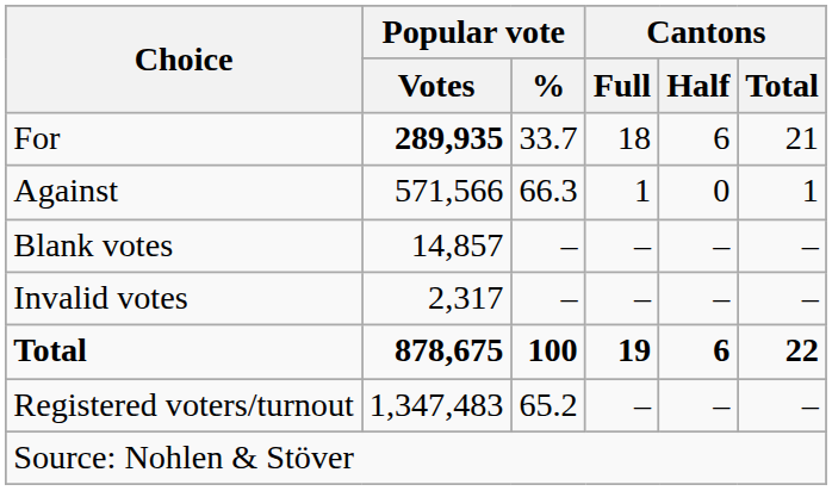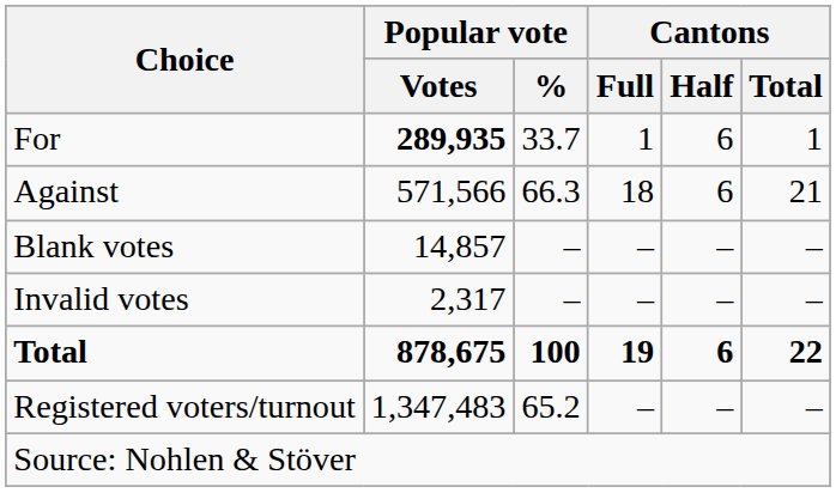For | Cantons / Full: 18 -> 1
For | Cantons / Total: 21 -> 1
Against | Cantons / Full: 1 -> 18
Against | Cantons / Half: 0 -> 6
Against | Cantons / Total: 1 -> 21
